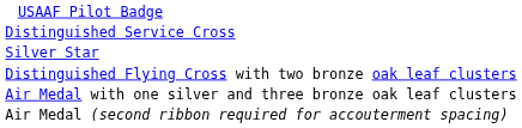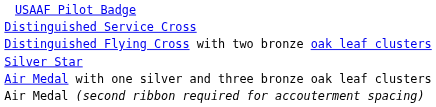rows swapped: Silver Star <-> Distinguished Flying Cross with two bronze oak leaf clusters
